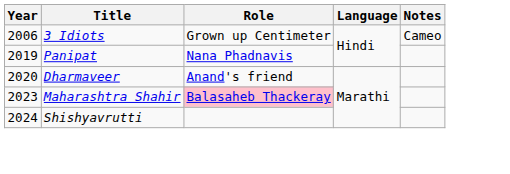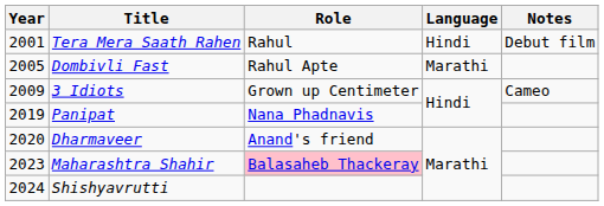+ row: 2001 | Tera Mera Saath Rahen | Rahul | Hindi | Debut film
+ row: 2005 | Dombivli Fast | Rahul Apte | Marathi
3 Idiots | Year: 2006 -> 2009
